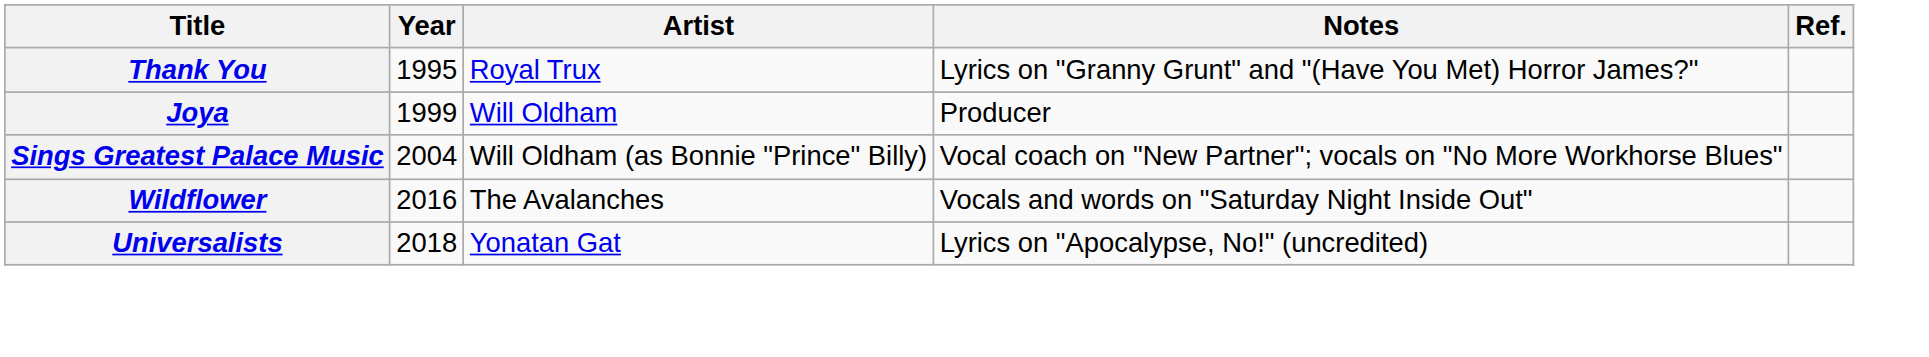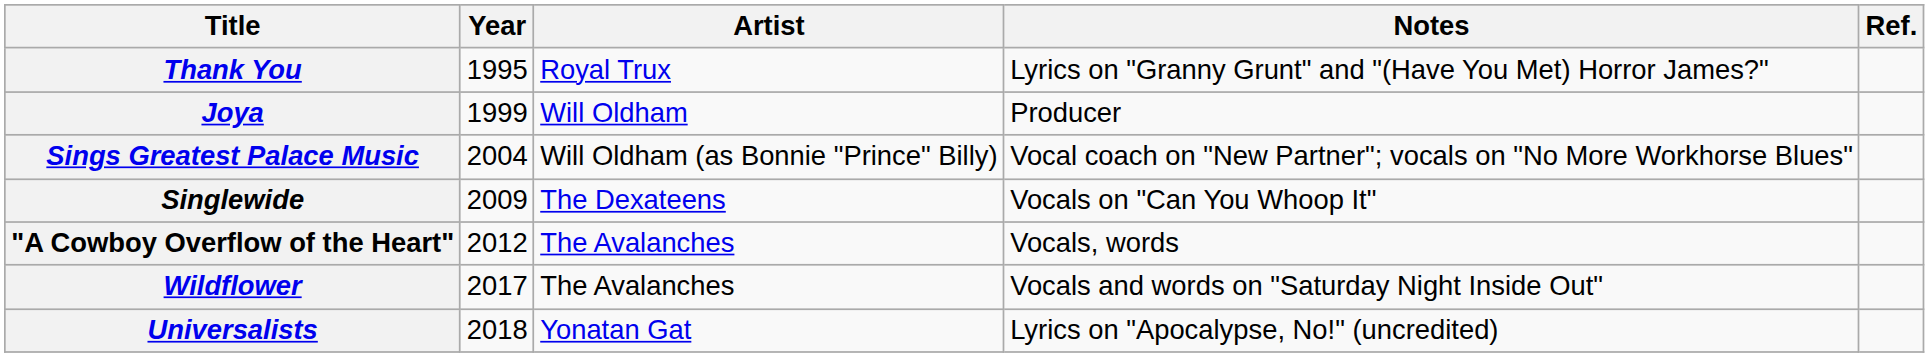+ row: Singlewide | 2009 | The Dexateens | Vocals on "Can You Whoop It"
+ row: "A Cowboy Overflow of the Heart" | 2012 | The Avalanches | Vocals, words
Wildflower | Year: 2016 -> 2017
